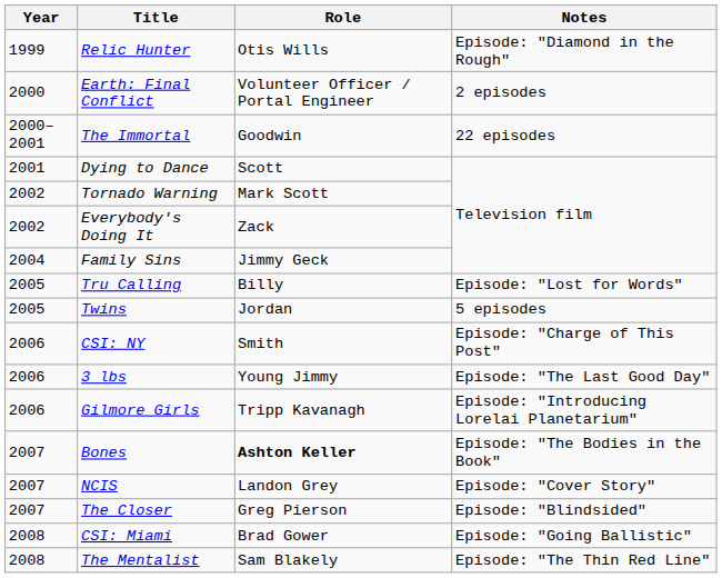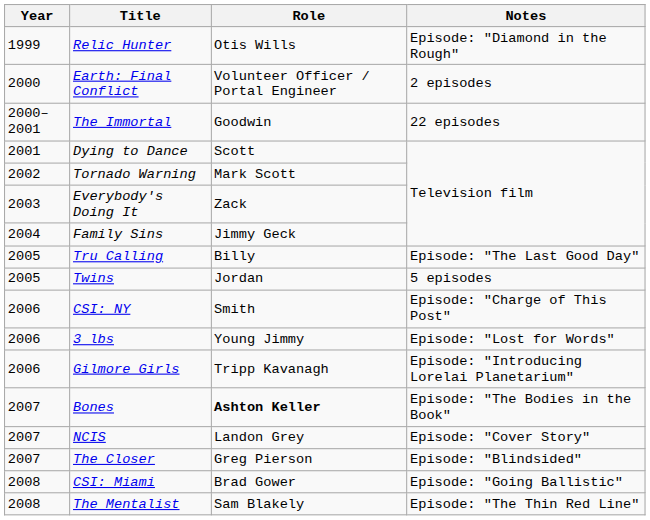Everybody's Doing It | Year: 2002 -> 2003
Tru Calling | Notes: Episode: "Lost for Words" -> Episode: "The Last Good Day"
3 lbs | Notes: Episode: "The Last Good Day" -> Episode: "Lost for Words"
